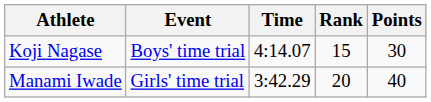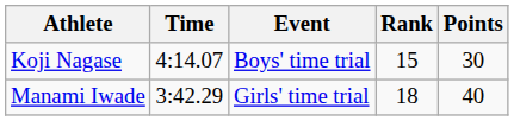columns swapped: Event <-> Time
Manami Iwade | Rank: 20 -> 18
